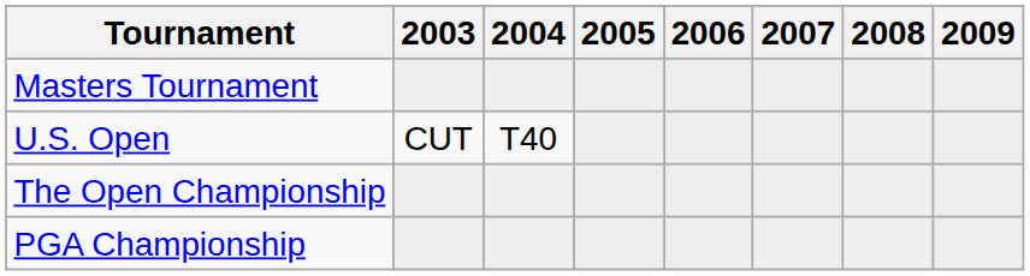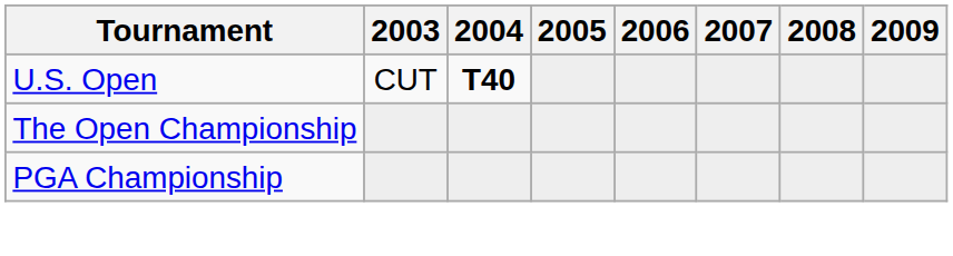- row: Masters Tournament
U.S. Open | 2004: normal -> bold
